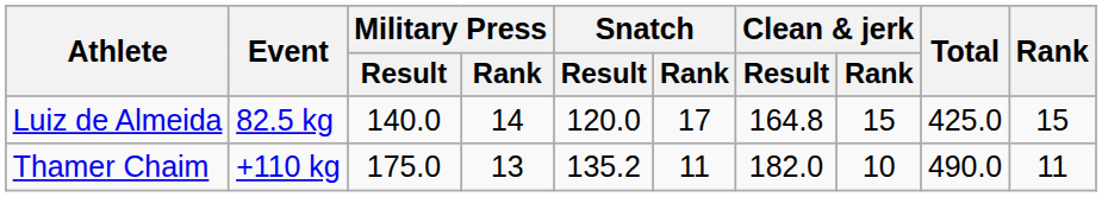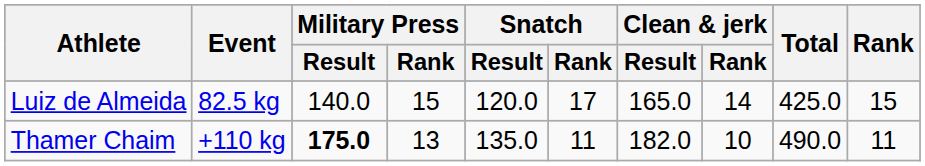Luiz de Almeida | Military Press / Rank: 14 -> 15
Luiz de Almeida | Clean & jerk / Result: 164.8 -> 165.0
Luiz de Almeida | Clean & jerk / Rank: 15 -> 14
Thamer Chaim | Military Press / Result: normal -> bold
Thamer Chaim | Snatch / Result: 135.2 -> 135.0
